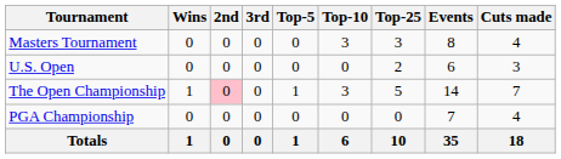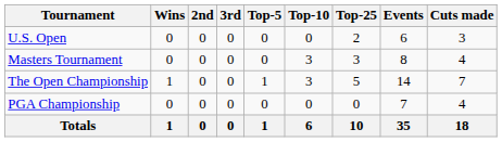rows swapped: Masters Tournament <-> U.S. Open
The Open Championship | 2nd: pink background -> no background
